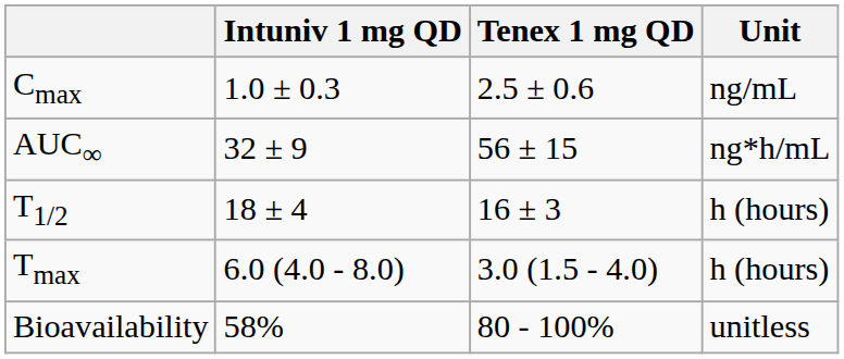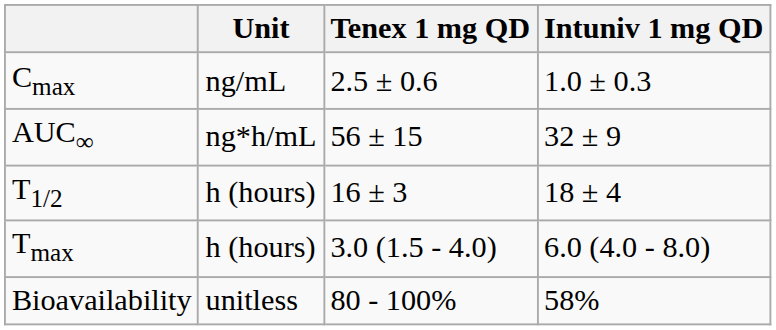columns swapped: Intuniv 1 mg QD <-> Unit
